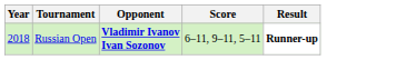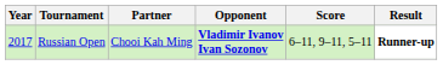+ column: Partner | Chooi Kah Ming
Russian Open | Year: 2018 -> 2017
